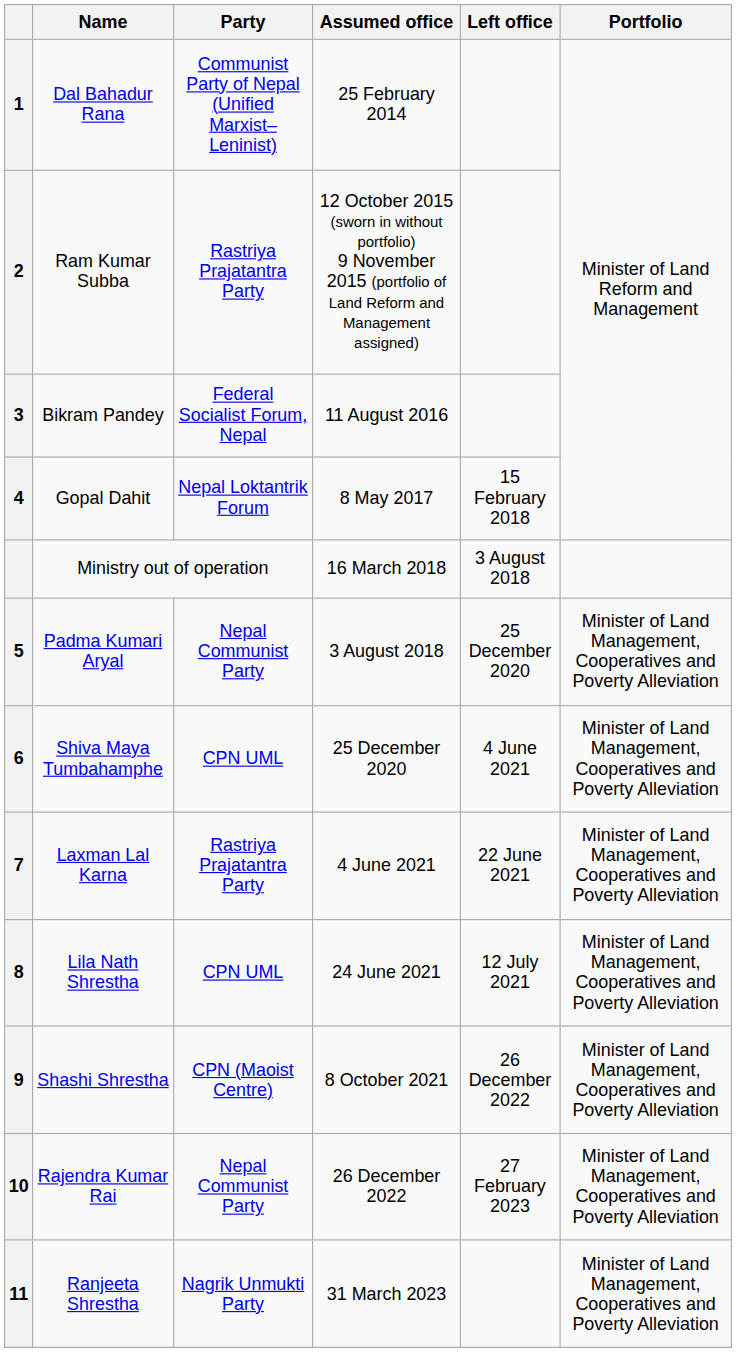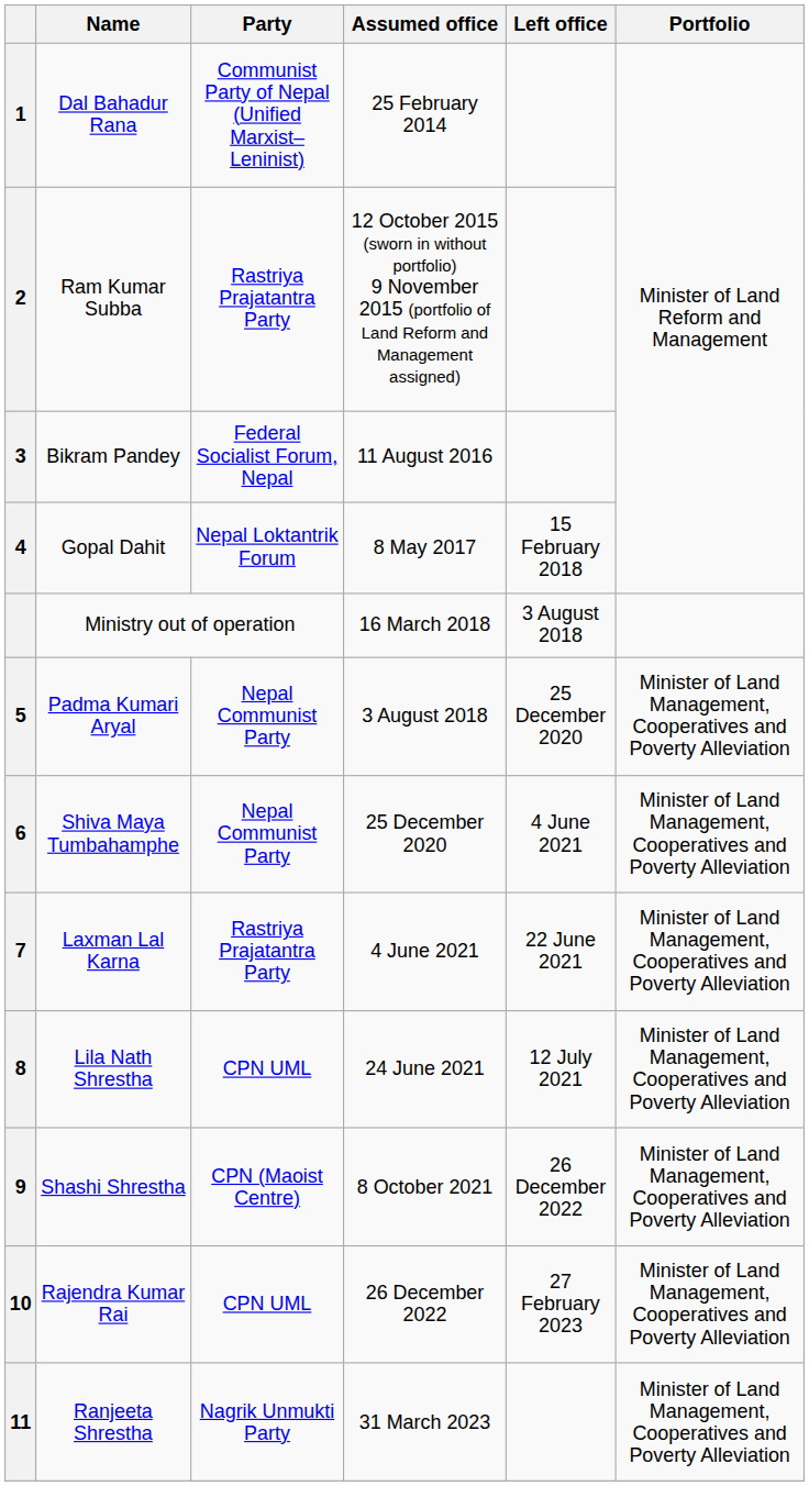Shiva Maya Tumbahamphe | Party: CPN UML -> Nepal Communist Party
Rajendra Kumar Rai | Party: Nepal Communist Party -> CPN UML
